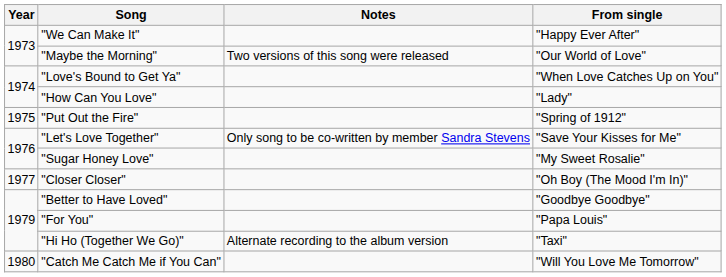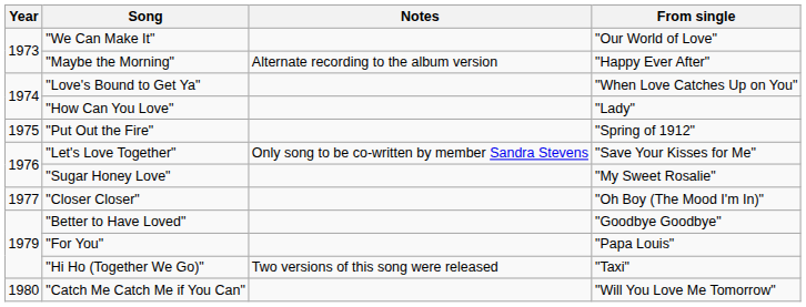"We Can Make It" | From single: "Happy Ever After" -> "Our World of Love"
"Maybe the Morning" | Notes: Two versions of this song were released -> Alternate recording to the album version
"Maybe the Morning" | From single: "Our World of Love" -> "Happy Ever After"
"Hi Ho (Together We Go)" | Notes: Alternate recording to the album version -> Two versions of this song were released
